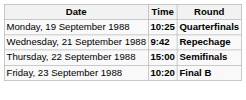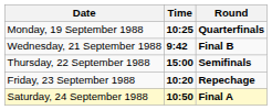Wednesday, 21 September 1988 | Round: Repechage -> Final B
Friday, 23 September 1988 | Round: Final B -> Repechage
+ row: Saturday, 24 September 1988 | 10:50 | Final A
